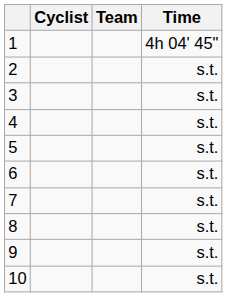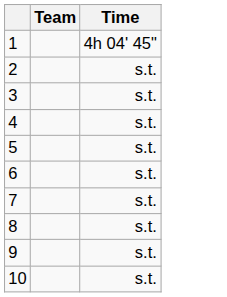- column: Cyclist
